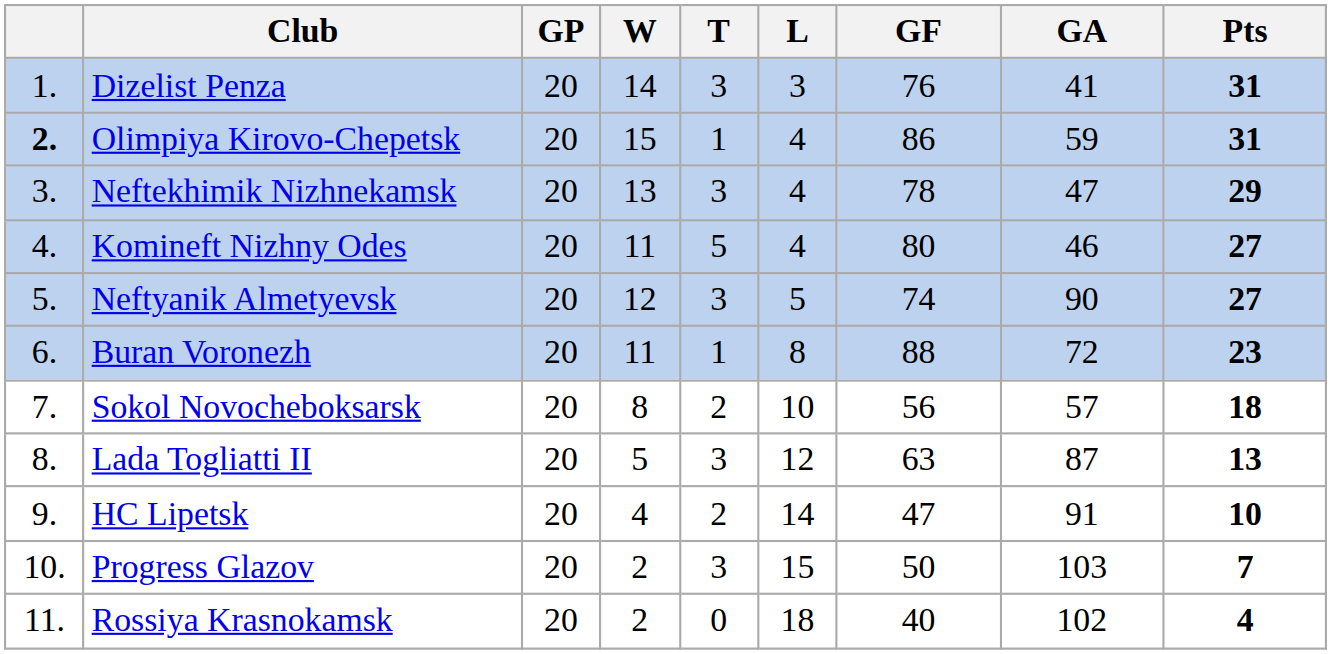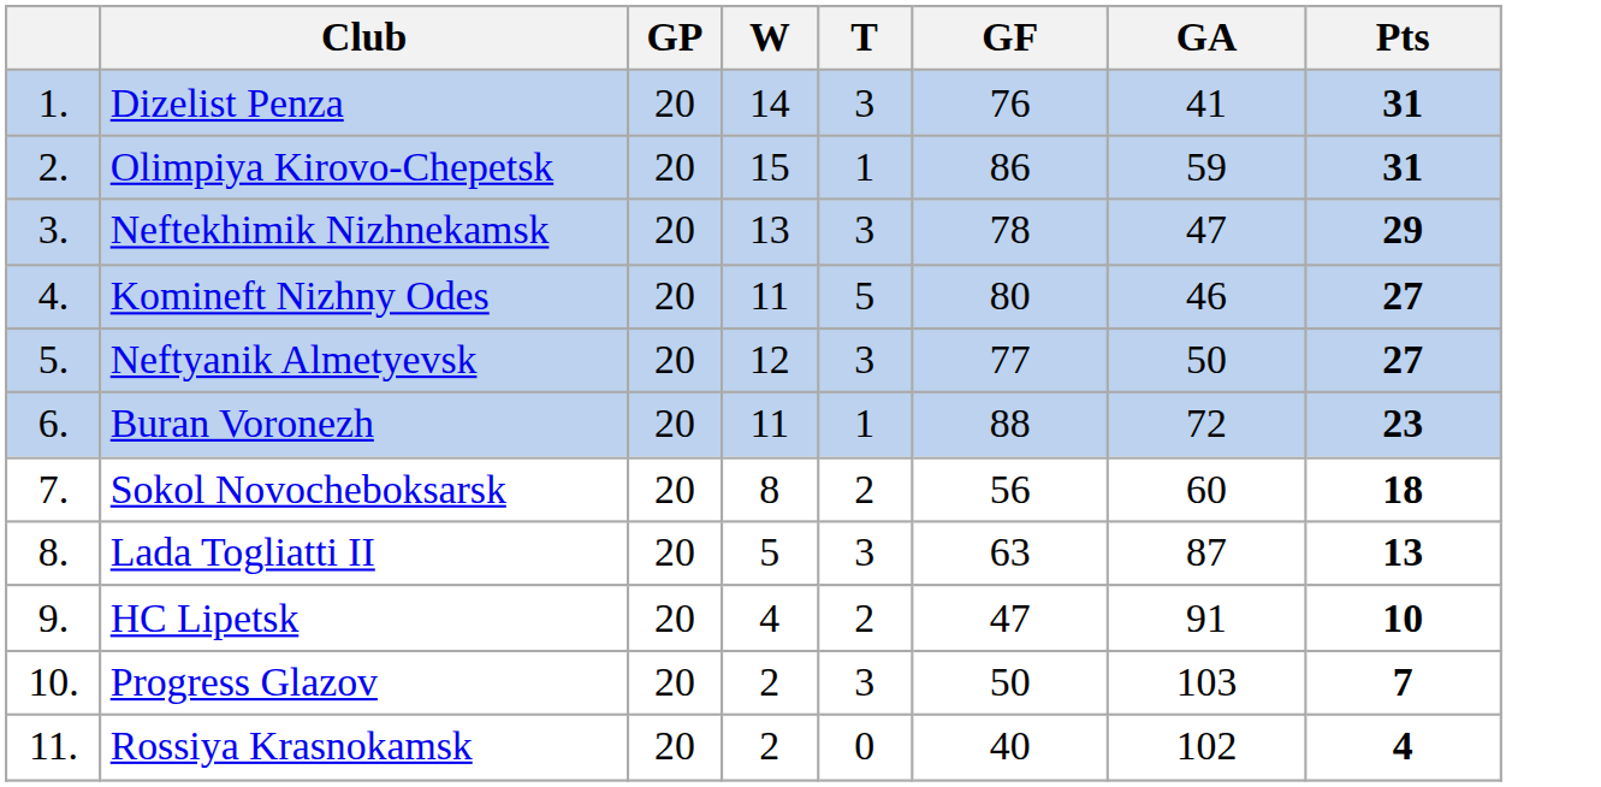- column: L | 3 | 4 | 4 | 4 | 5 | 8 | 10 | 12 | 14 | 15 | 18
Olimpiya Kirovo-Chepetsk | column 1: bold -> normal
Neftyanik Almetyevsk | GF: 74 -> 77
Neftyanik Almetyevsk | GA: 90 -> 50
Sokol Novocheboksarsk | GA: 57 -> 60
